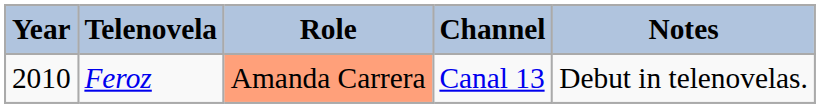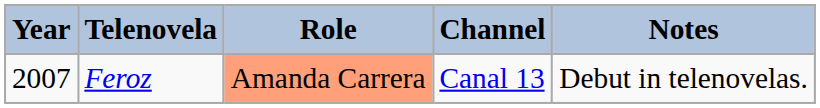Feroz | Year: 2010 -> 2007
